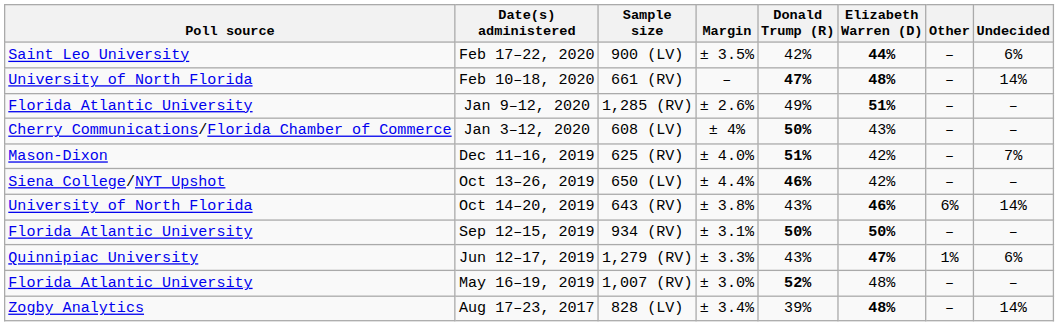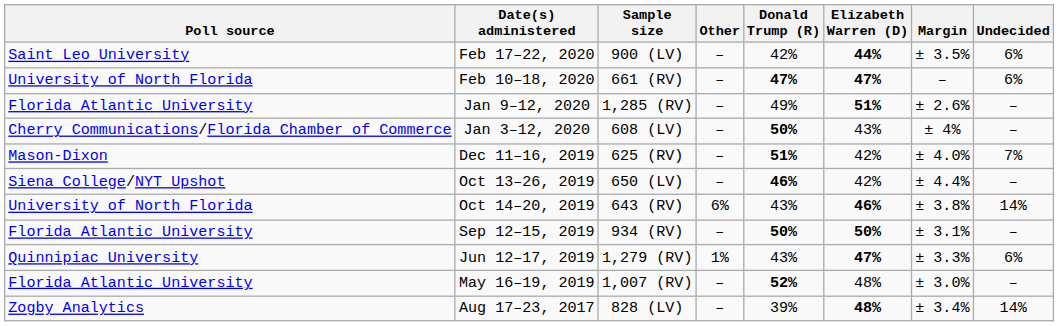columns swapped: Margin <-> Other
Feb 10–18, 2020 | Elizabeth Warren (D): 48% -> 47%
Feb 10–18, 2020 | Undecided: 14% -> 6%
